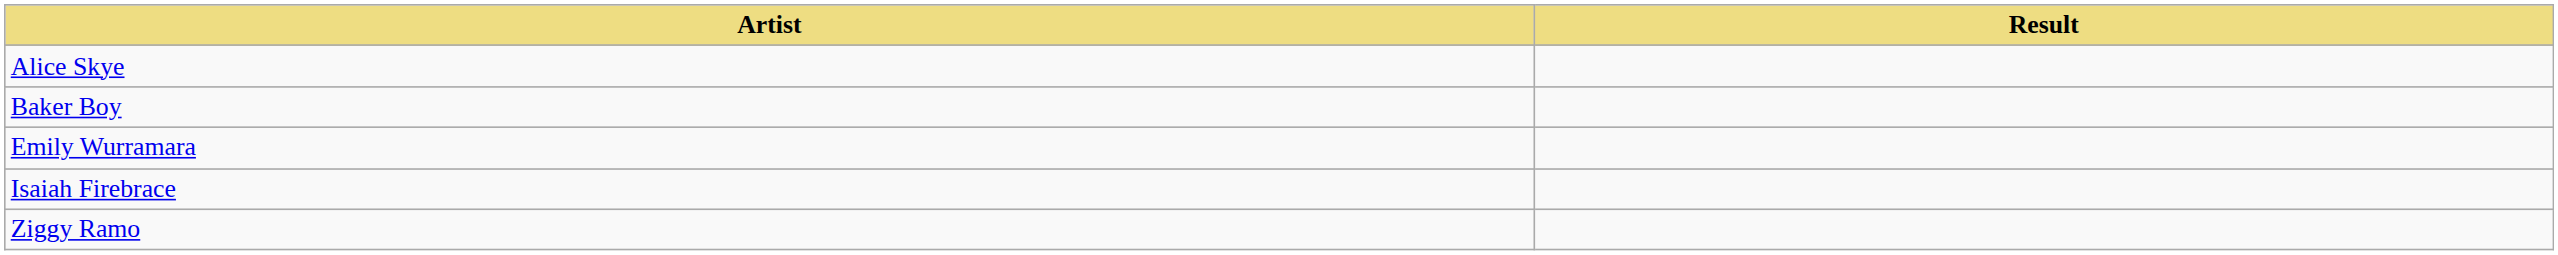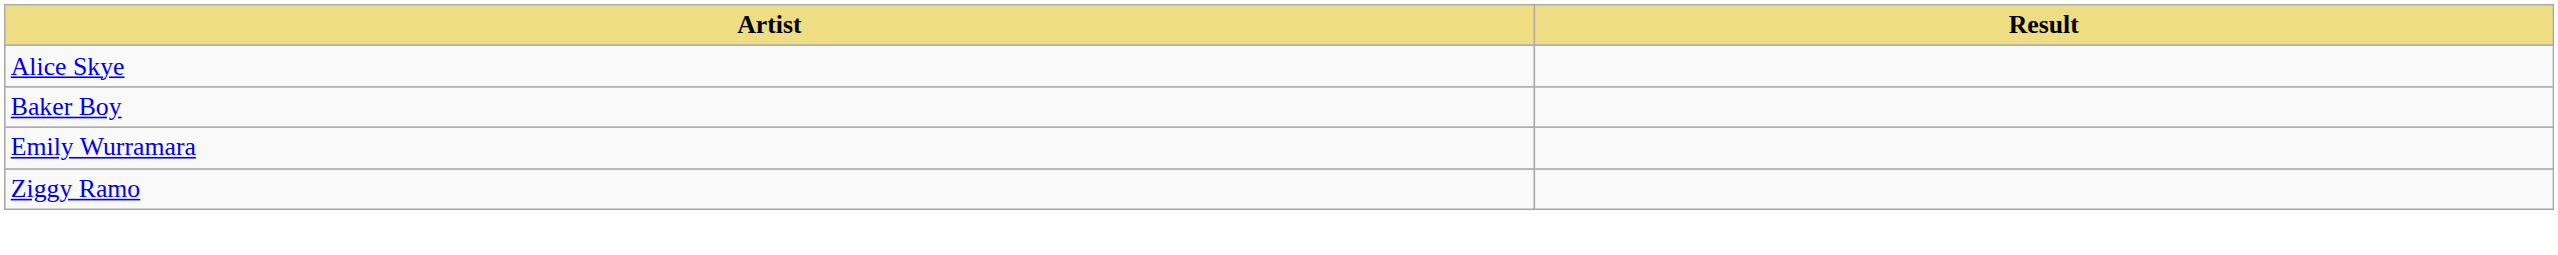- row: Isaiah Firebrace
